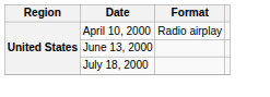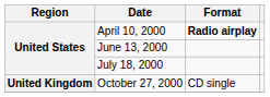April 10, 2000 | Format: normal -> bold
+ row: United Kingdom | October 27, 2000 | CD single
